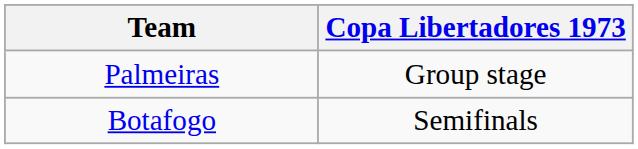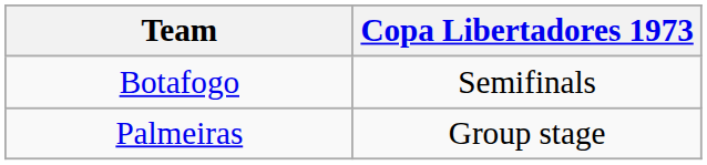rows swapped: Botafogo <-> Palmeiras
